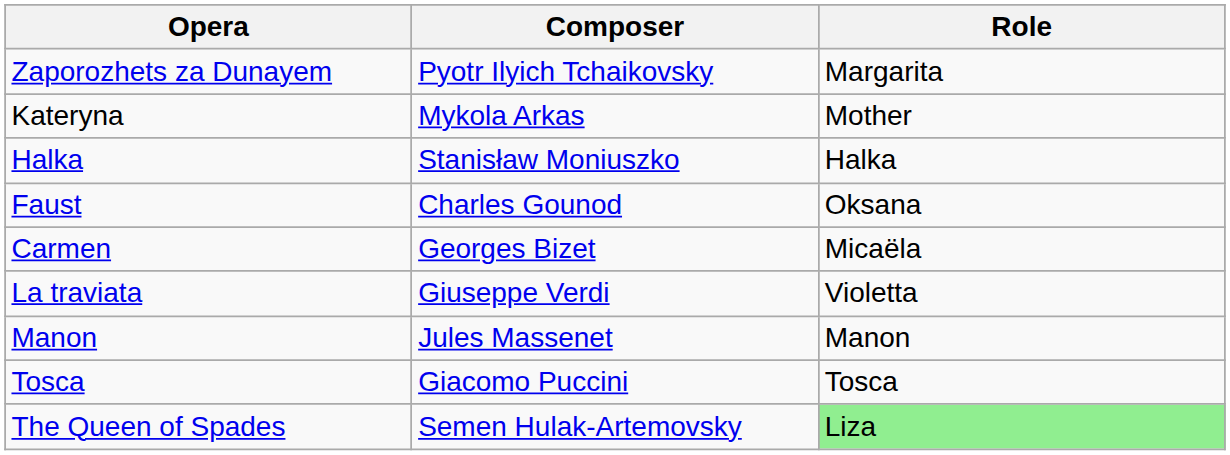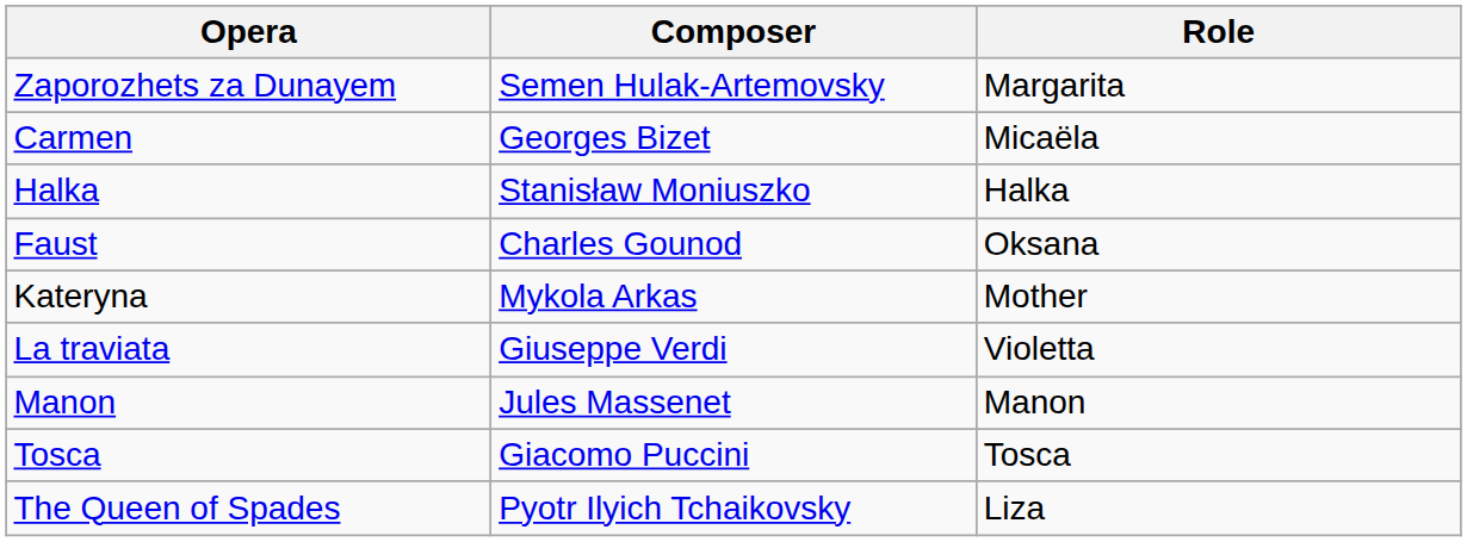Zaporozhets za Dunayem | Composer: Pyotr Ilyich Tchaikovsky -> Semen Hulak-Artemovsky
rows swapped: Kateryna <-> Carmen
The Queen of Spades | Composer: Semen Hulak-Artemovsky -> Pyotr Ilyich Tchaikovsky
The Queen of Spades | Role: lightgreen background -> no background
